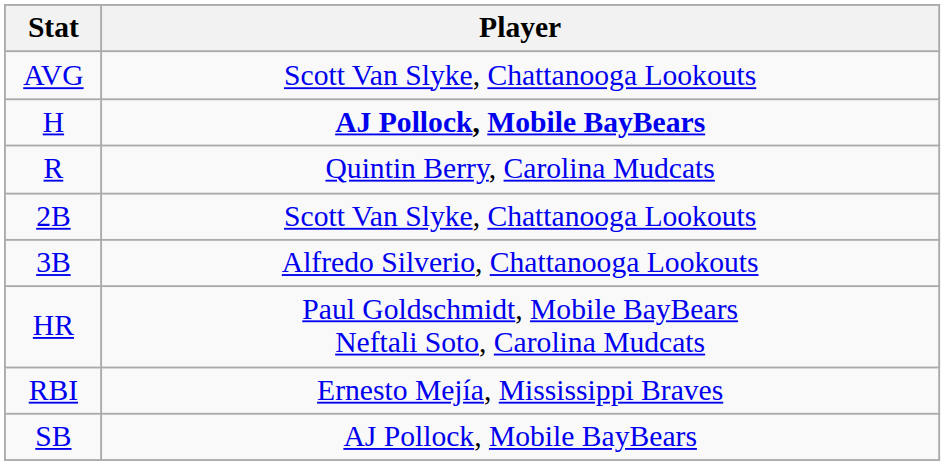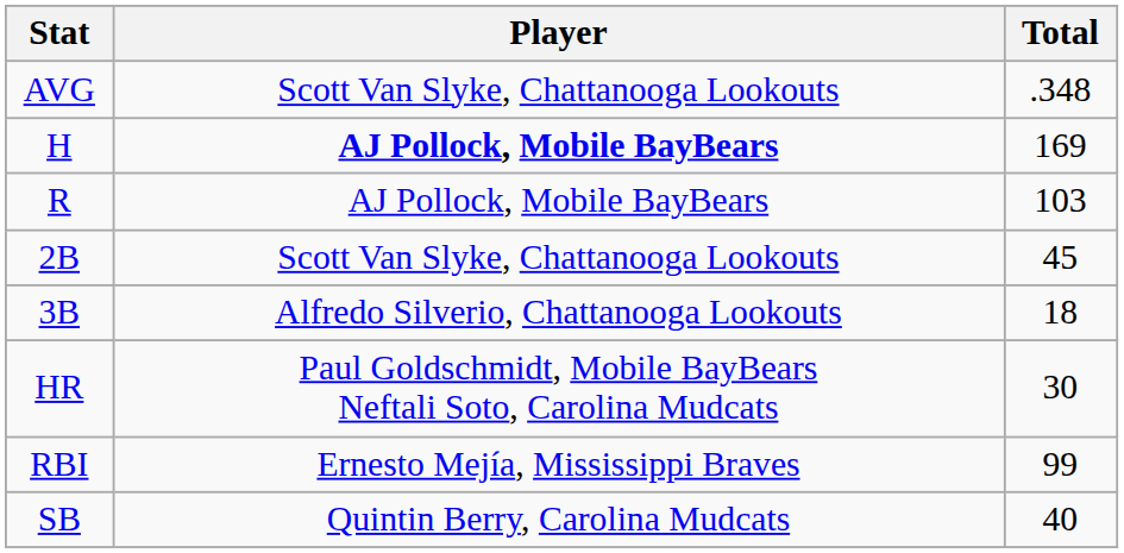+ column: Total | .348 | 169 | 103 | 45 | 18 | 30 | 99 | 40
R | Player: Quintin Berry, Carolina Mudcats -> AJ Pollock, Mobile BayBears
SB | Player: AJ Pollock, Mobile BayBears -> Quintin Berry, Carolina Mudcats
